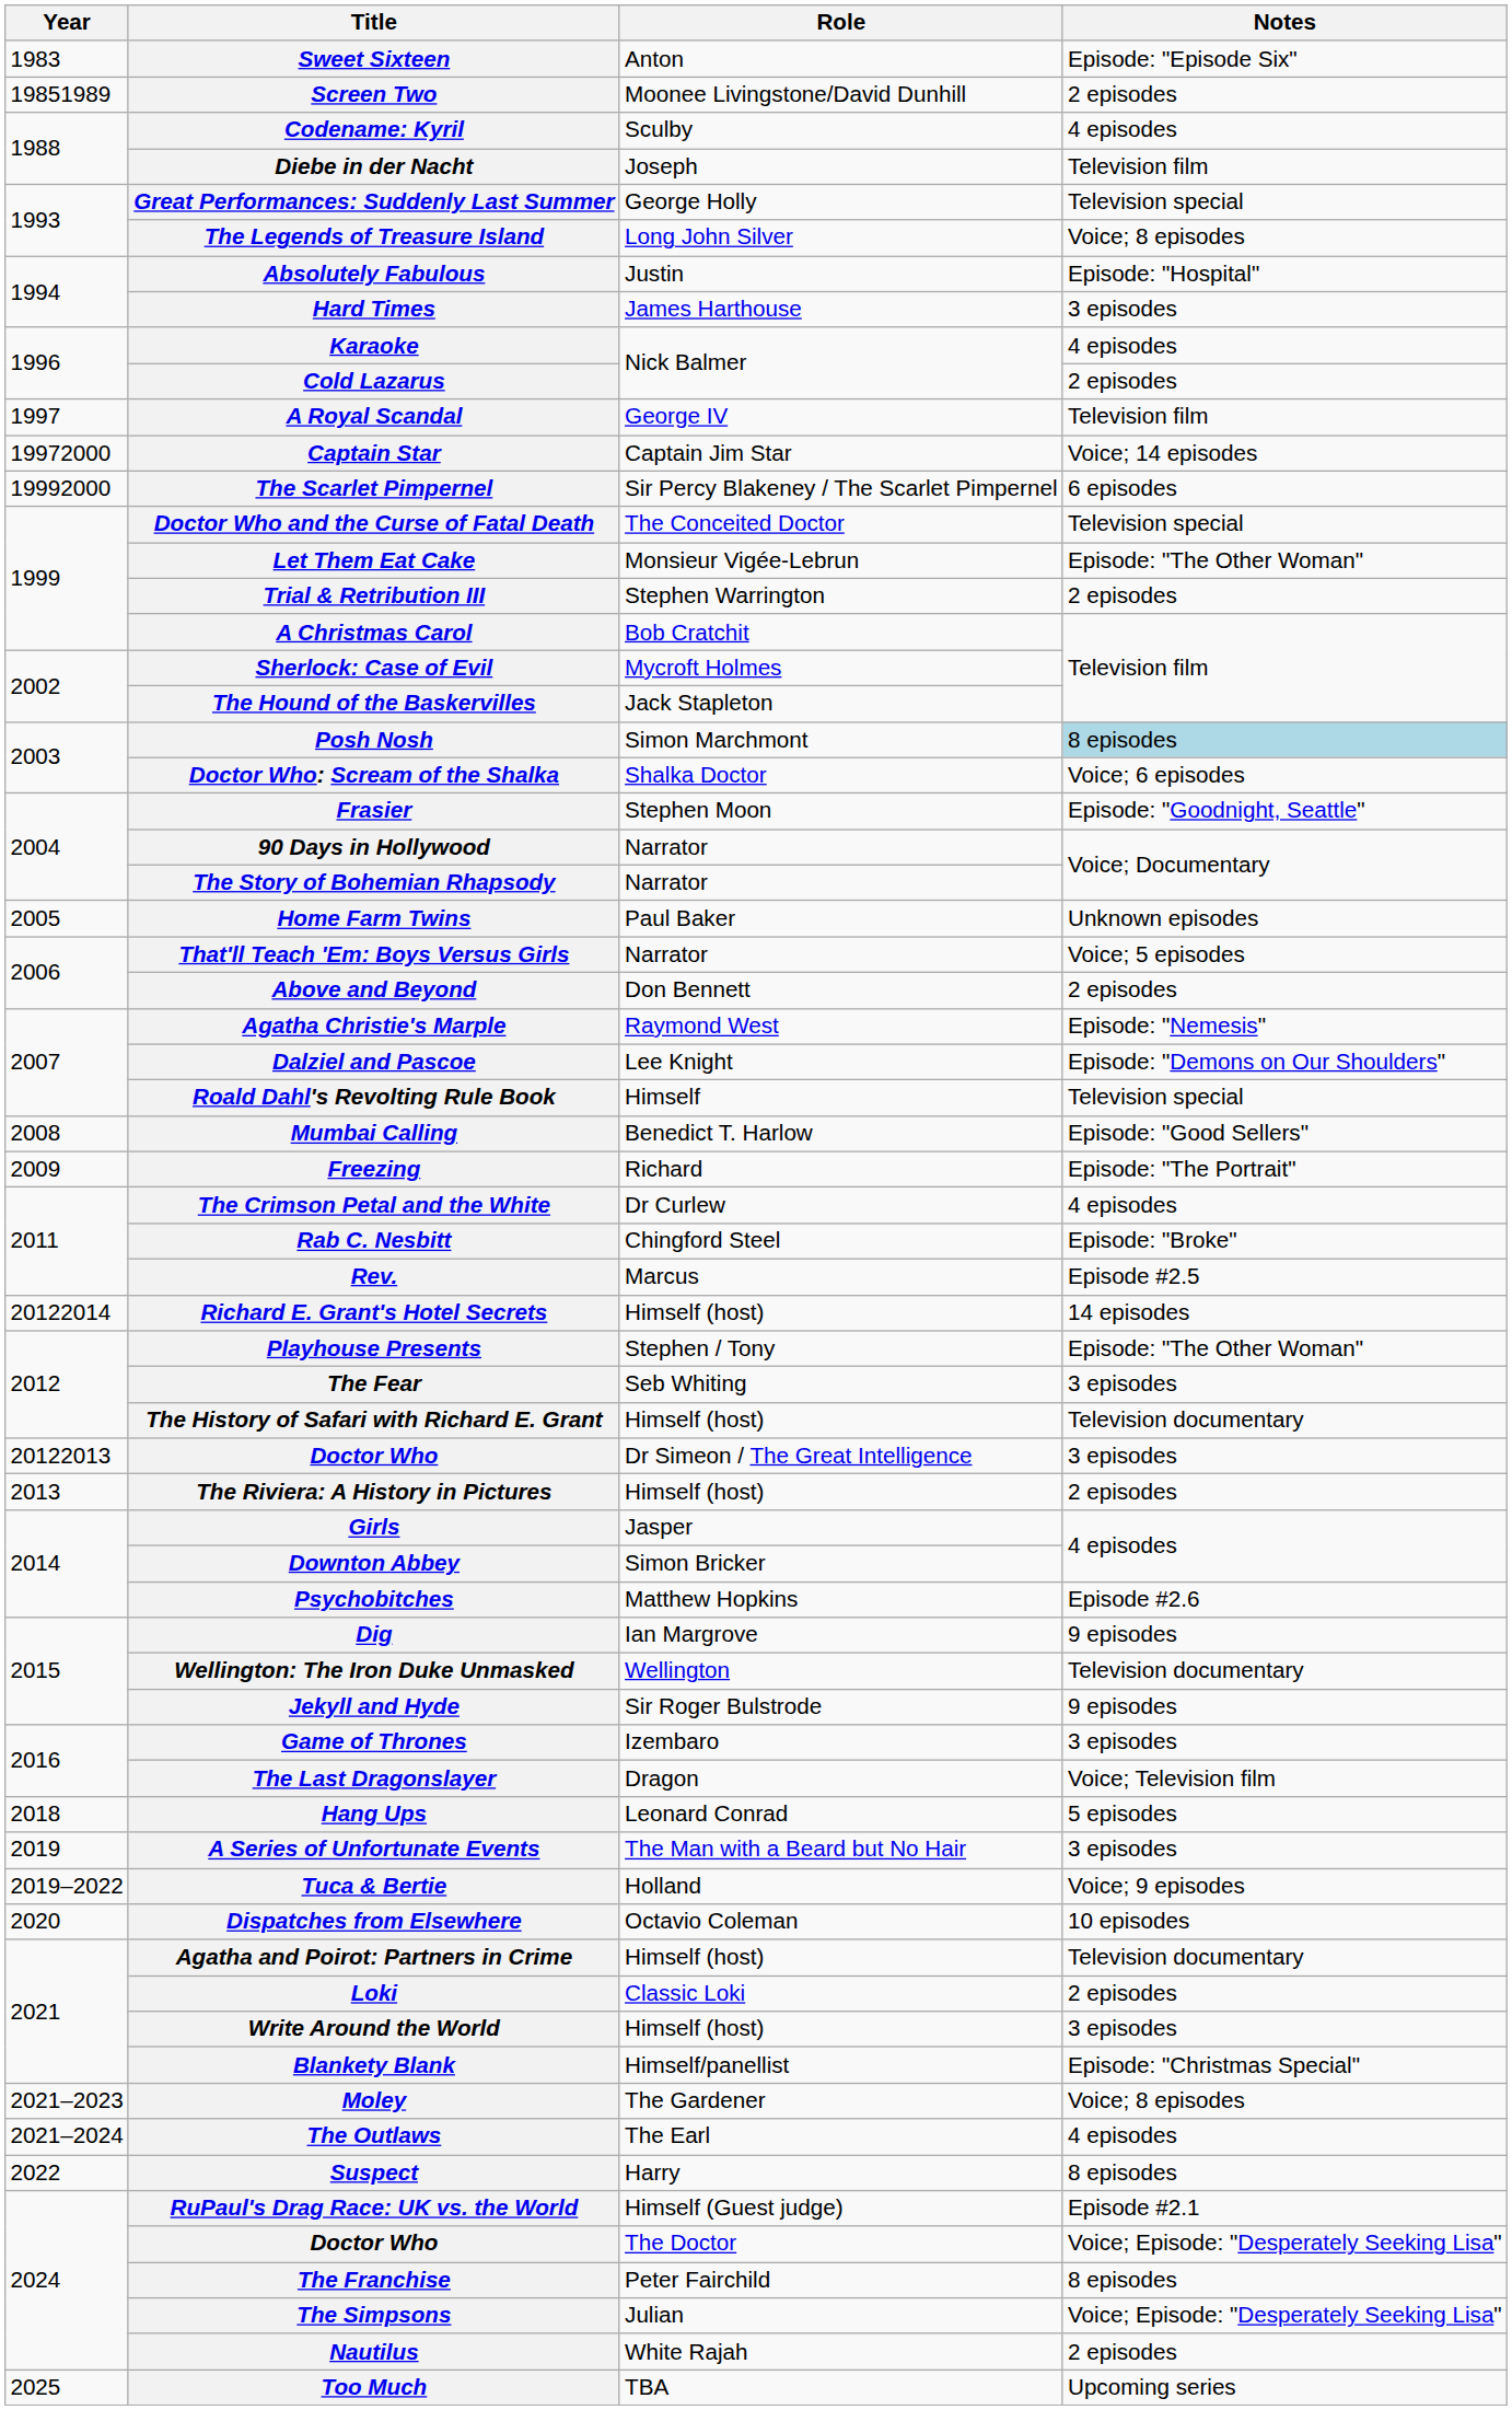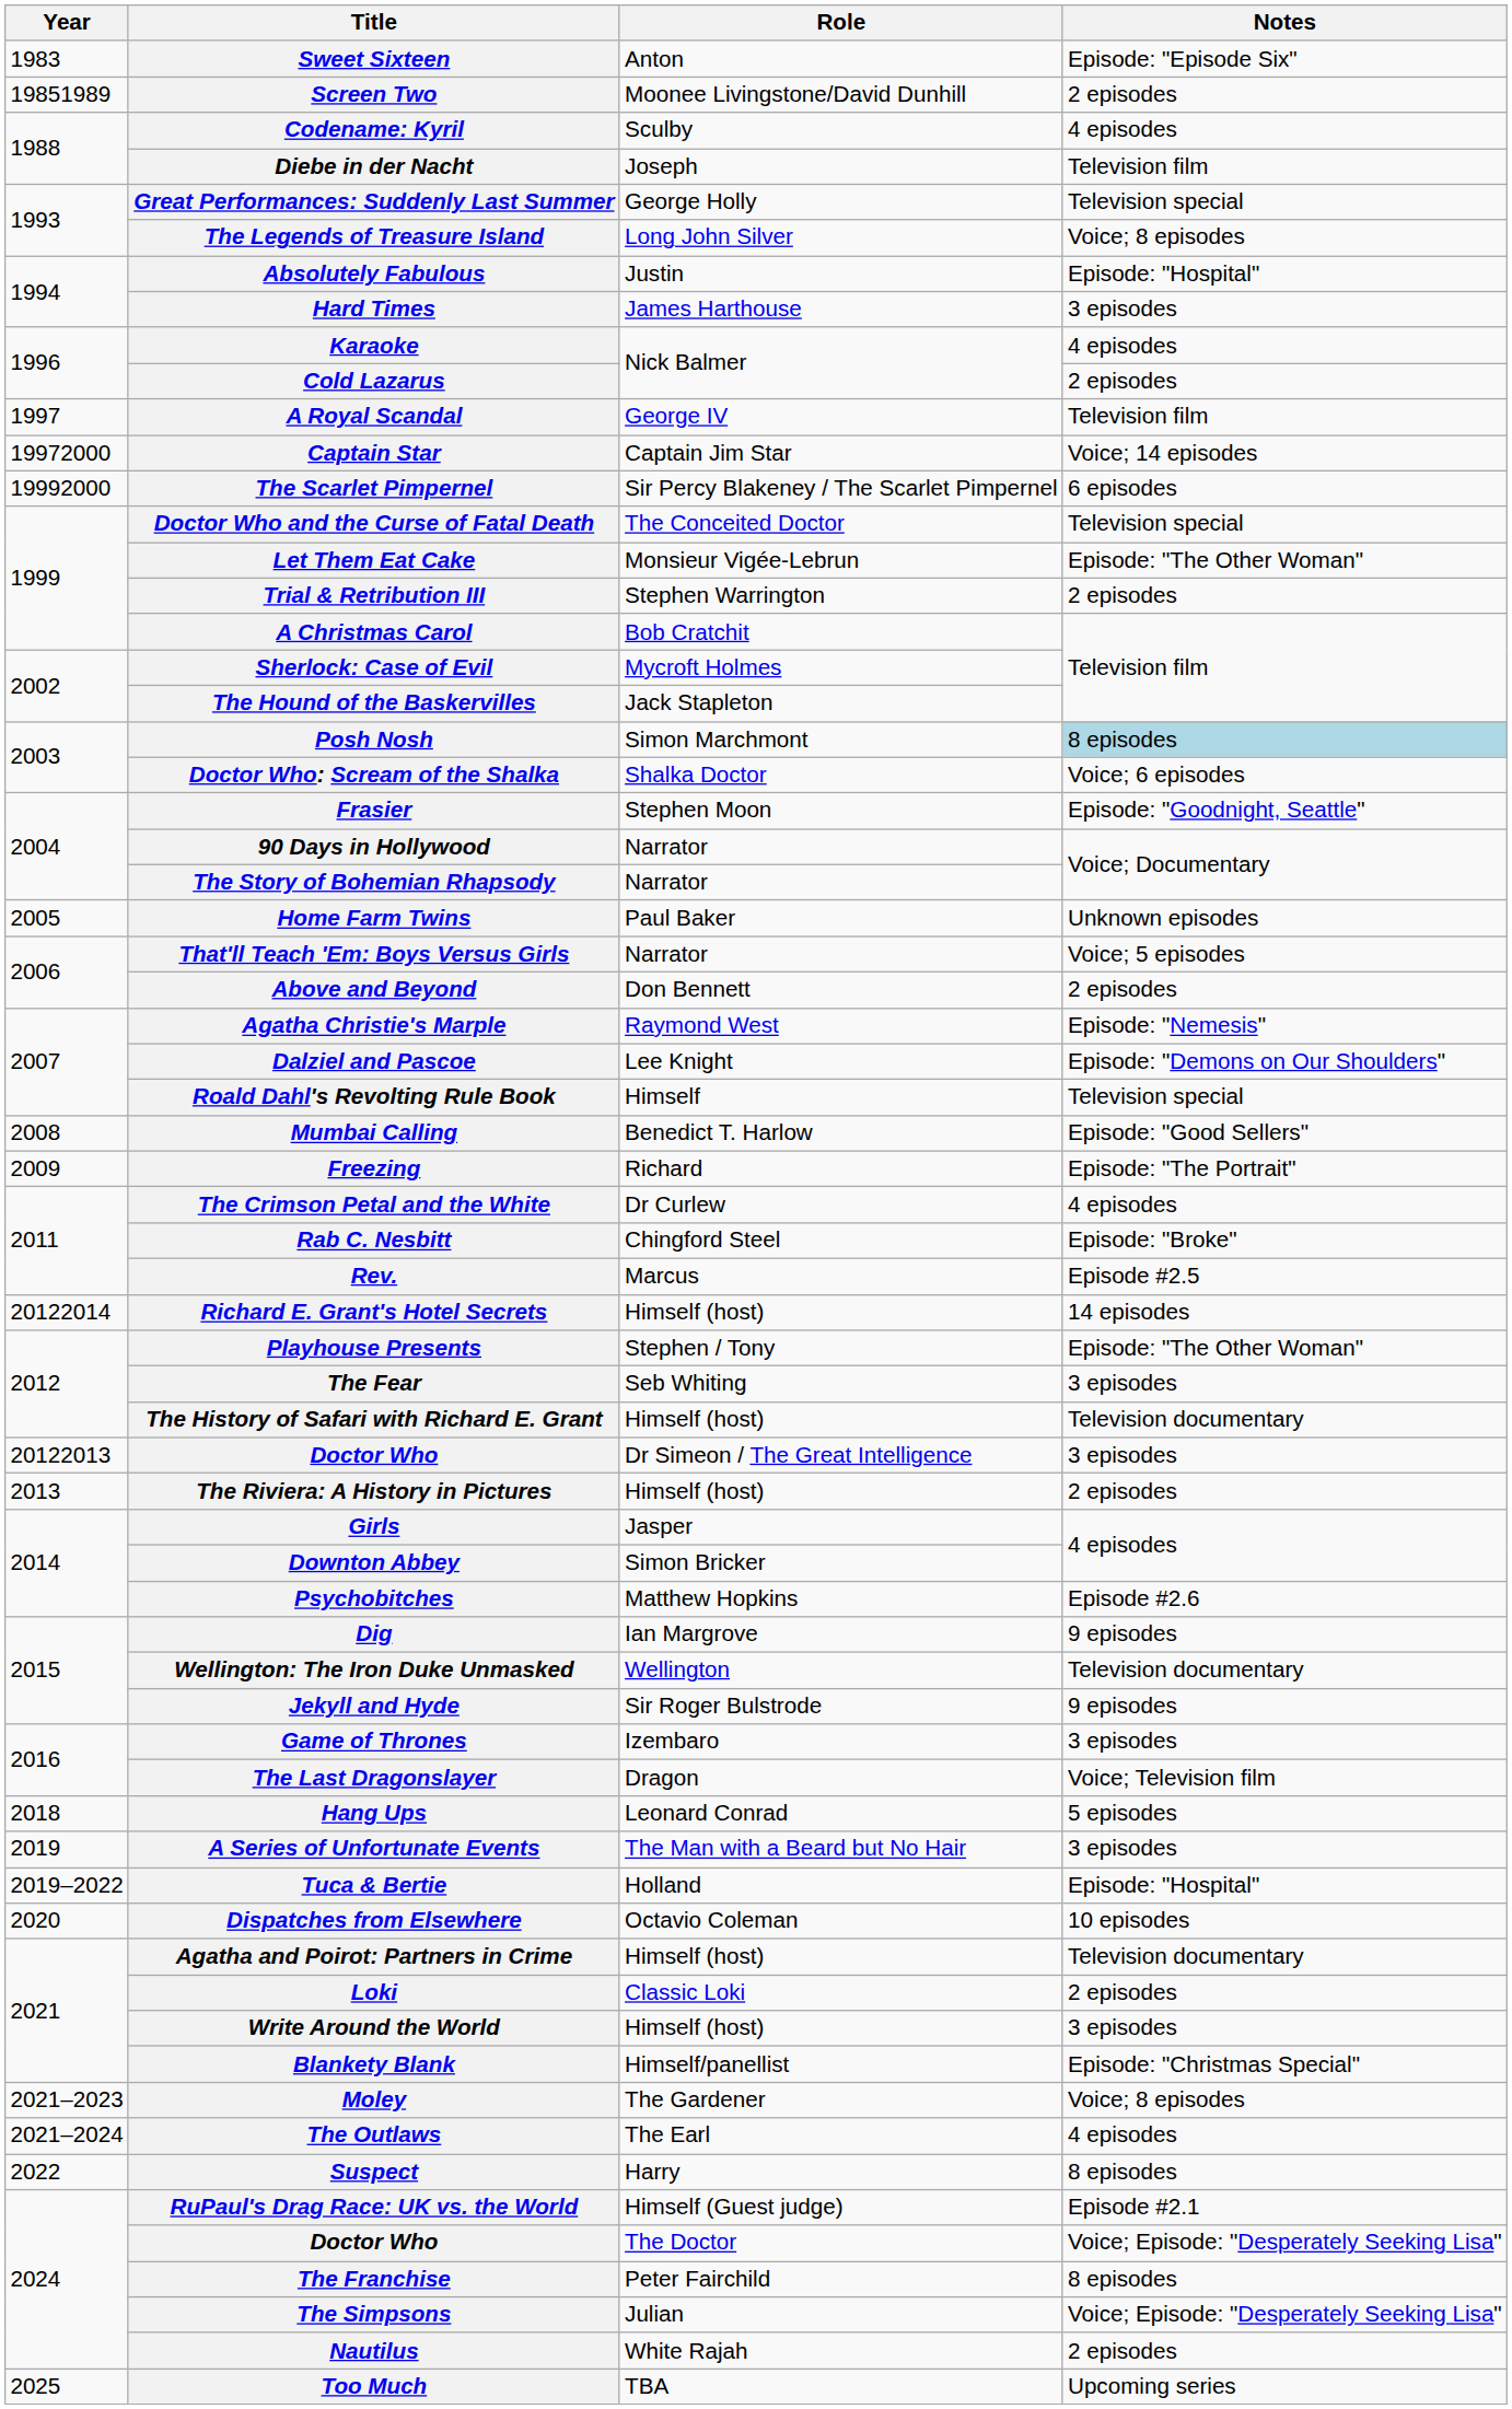Tuca & Bertie | Notes: Voice; 9 episodes -> Episode: "Hospital"
